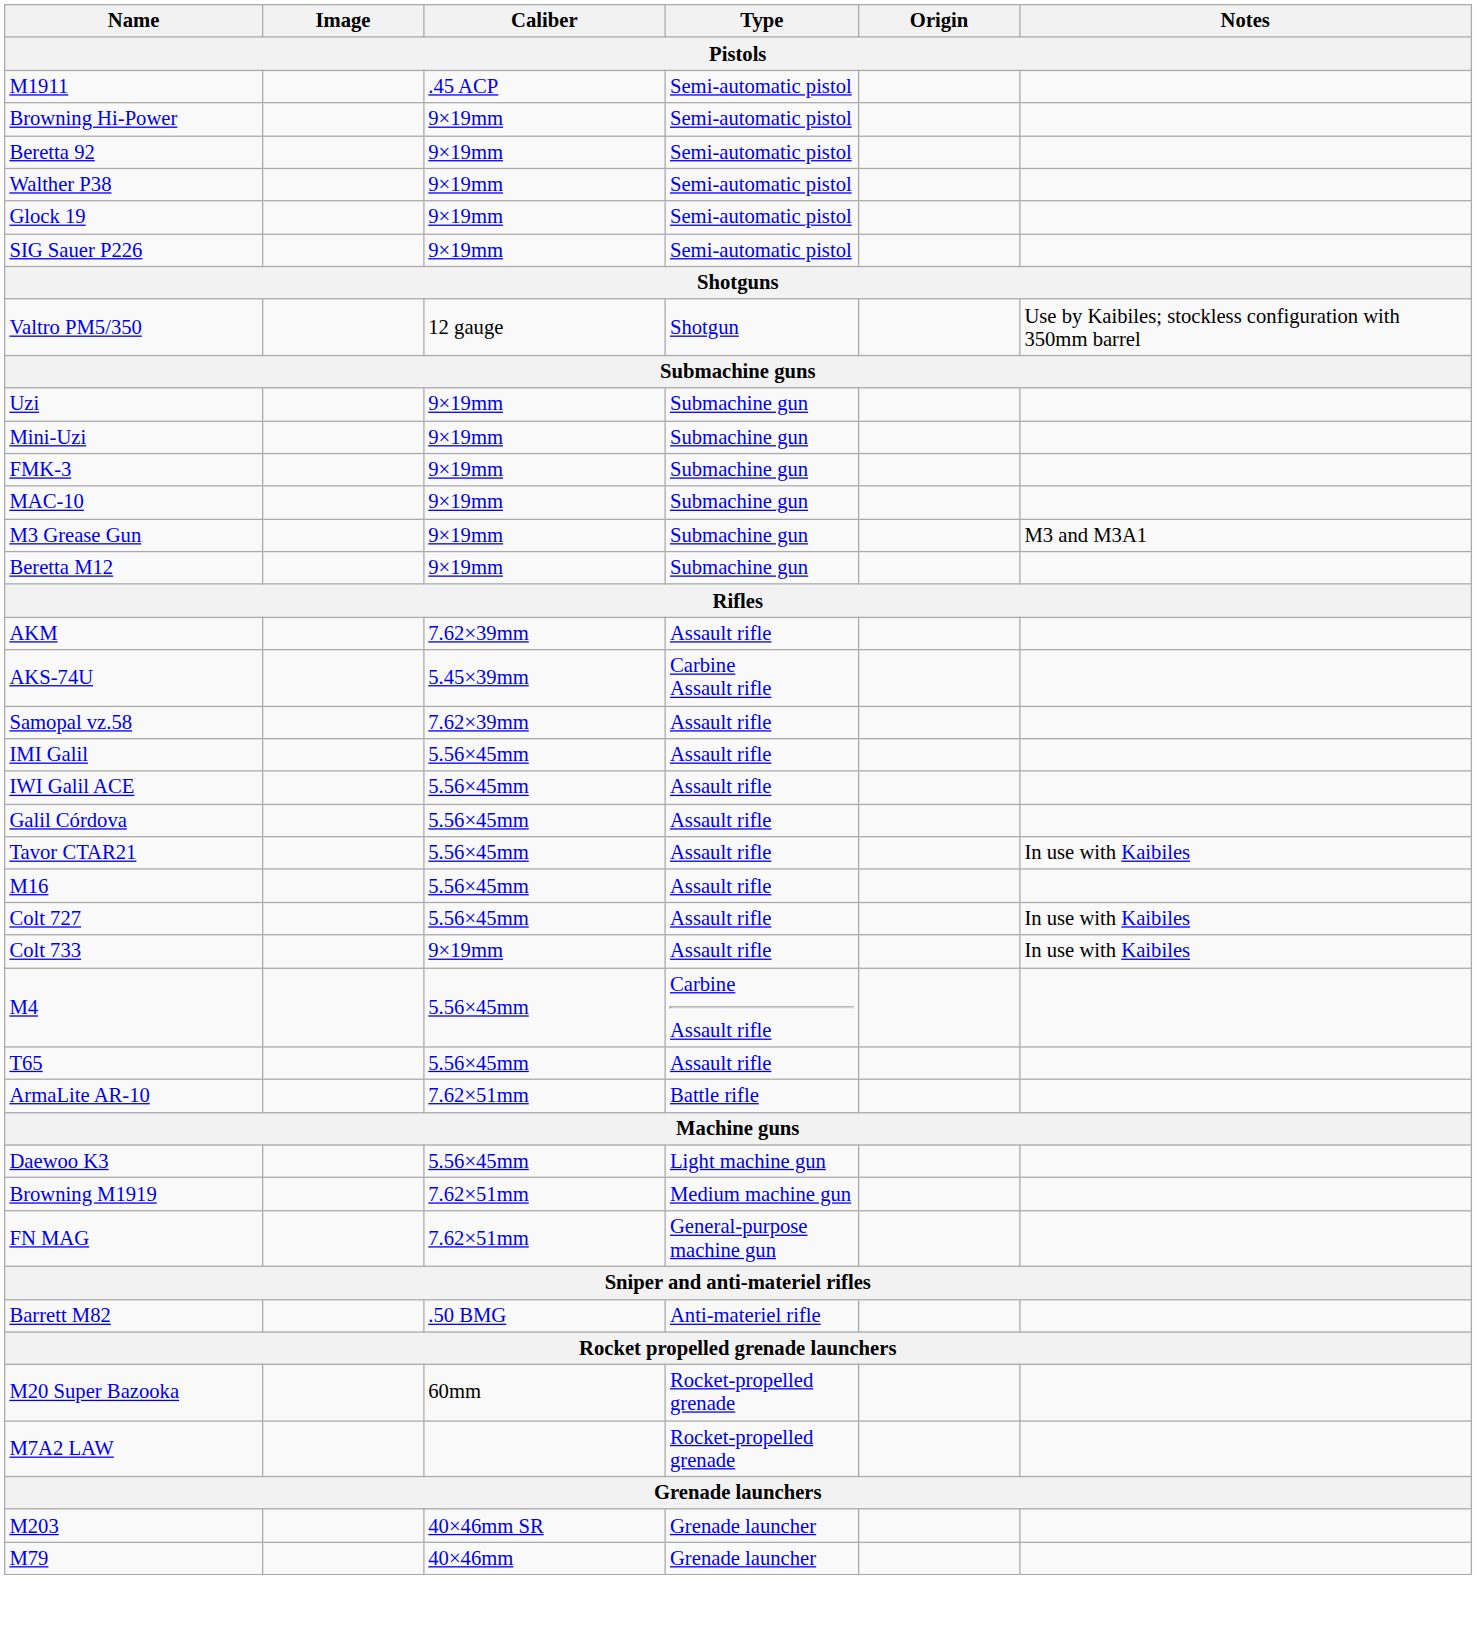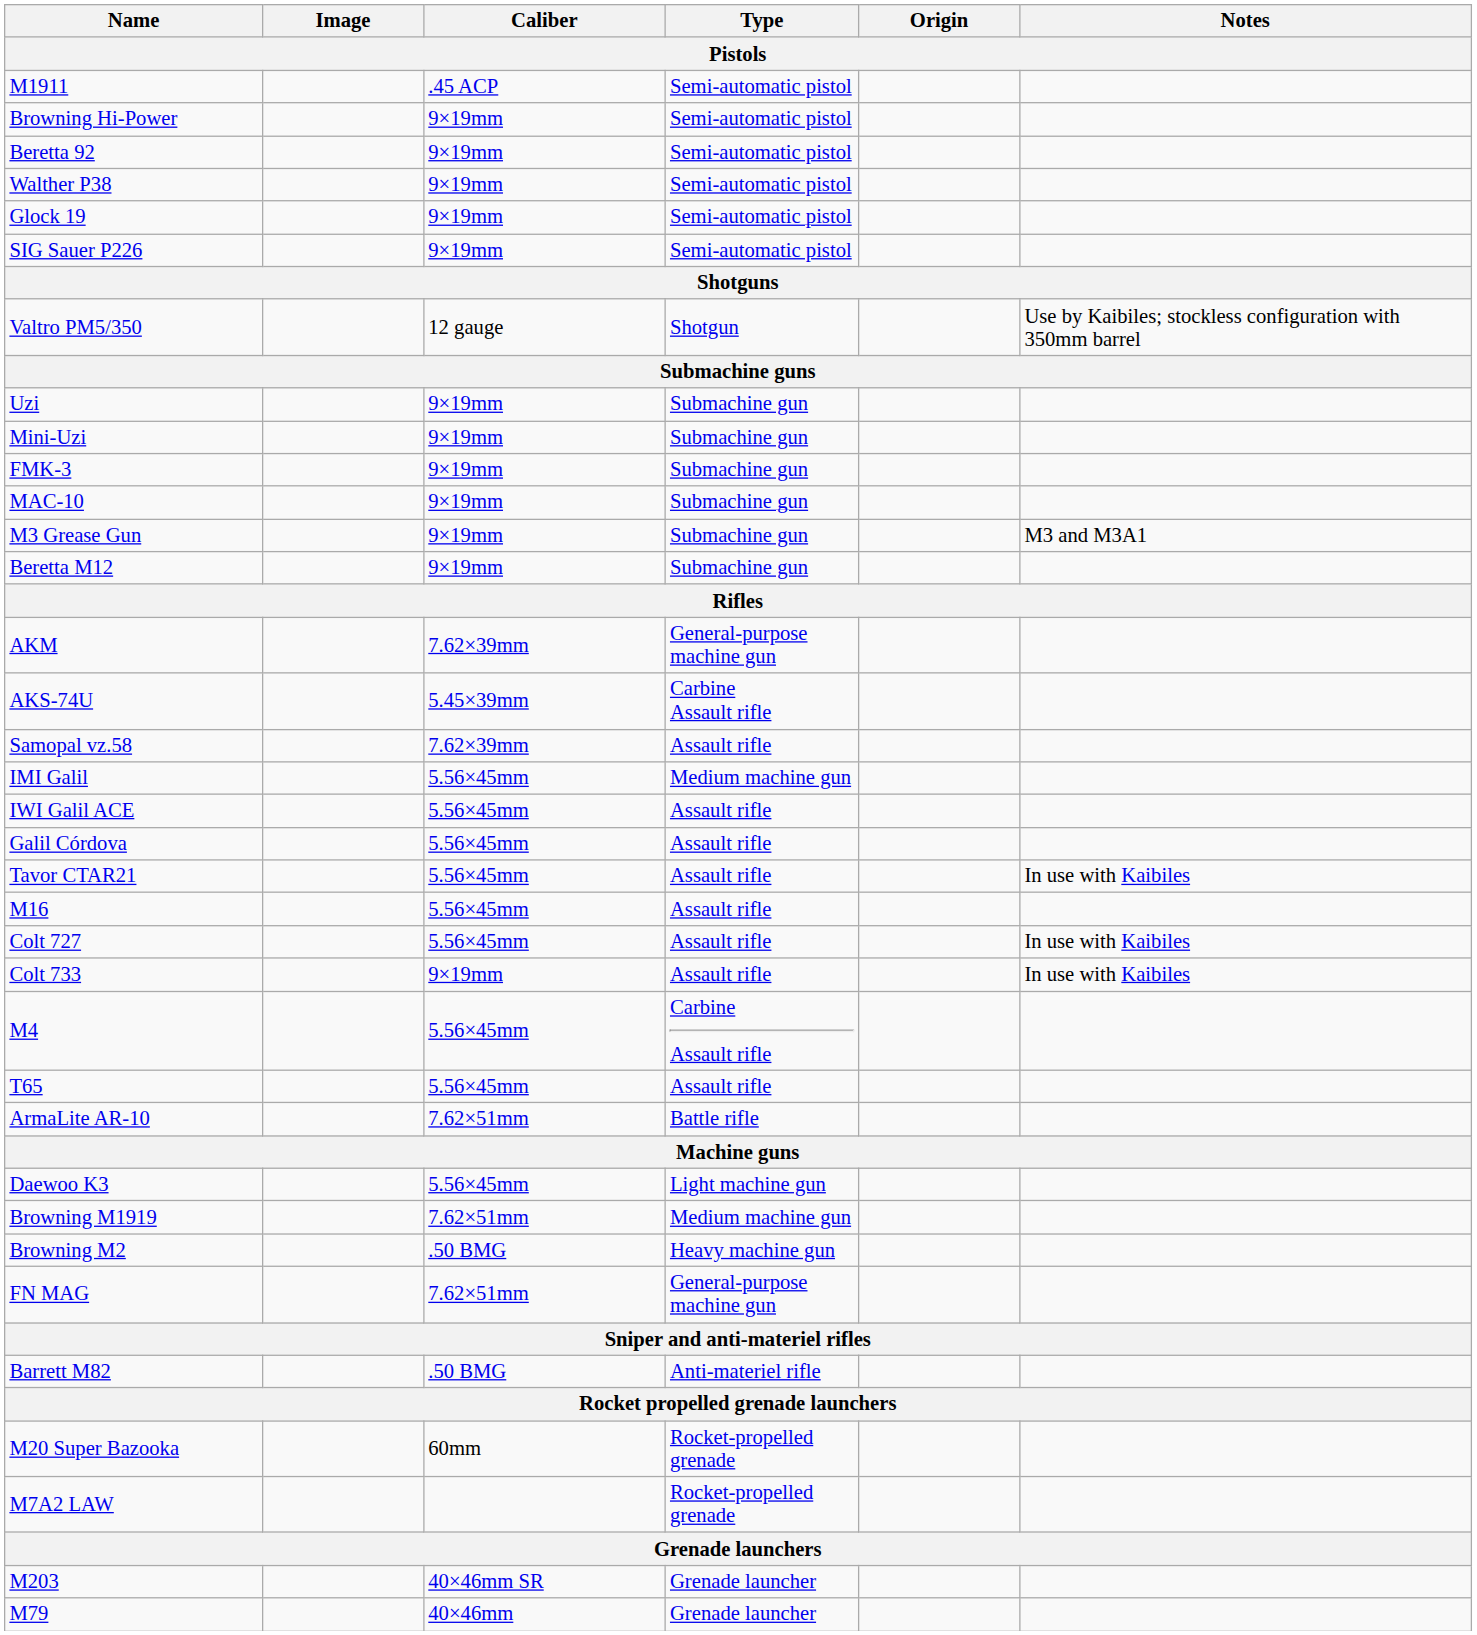AKM | Type: Assault rifle -> General-purpose machine gun
IMI Galil | Type: Assault rifle -> Medium machine gun
+ row: Browning M2 | .50 BMG | Heavy machine gun
